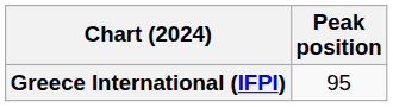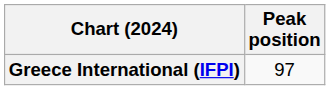Greece International (IFPI) | Peak position: 95 -> 97
